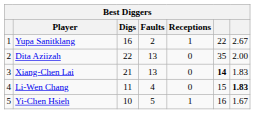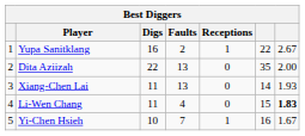Xiang-Chen Lai | Digs: 21 -> 11
Xiang-Chen Lai | column 6: bold -> normal
Xiang-Chen Lai | column 7: 1.83 -> 1.93
Yi-Chen Hsieh | Faults: 5 -> 7
